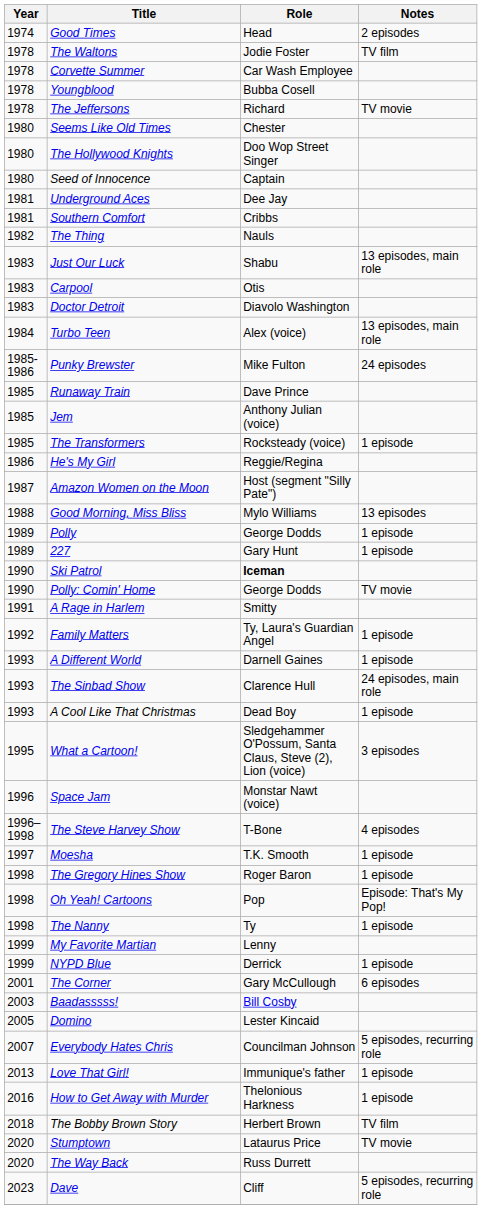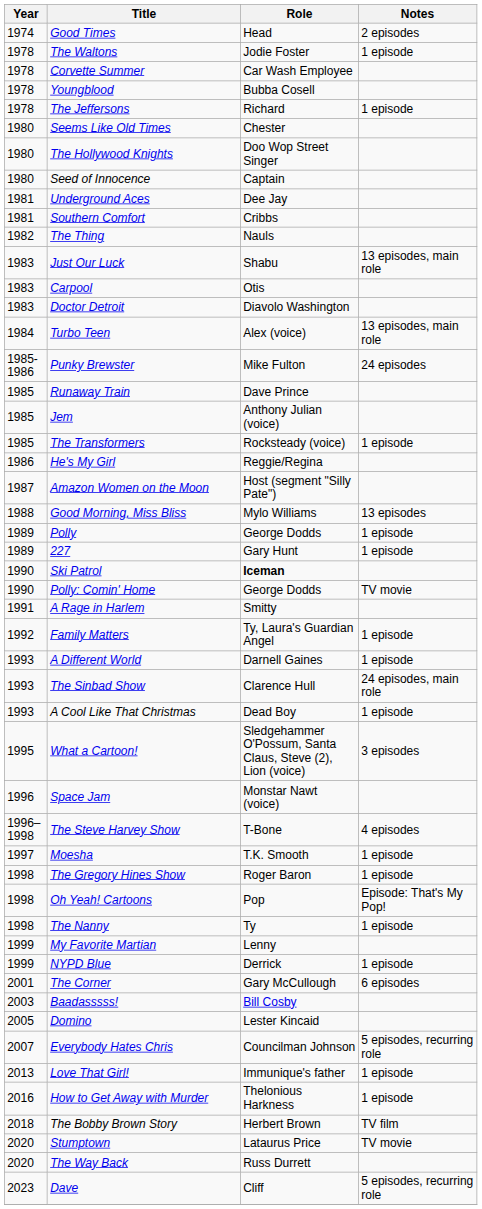The Waltons | Notes: TV film -> 1 episode
The Jeffersons | Notes: TV movie -> 1 episode
